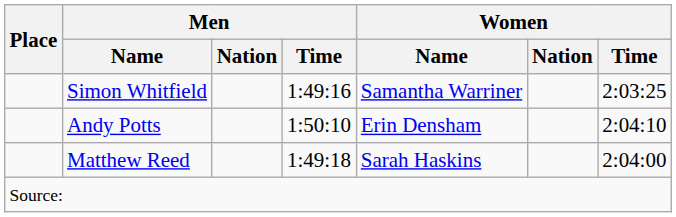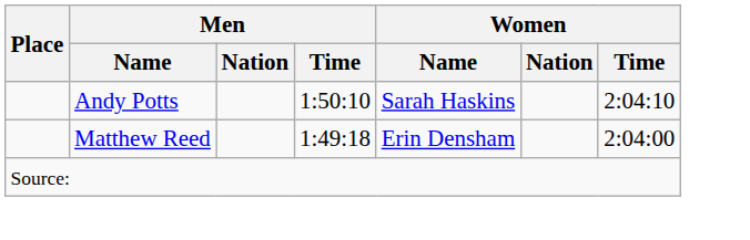- row: Simon Whitfield | 1:49:16 | Samantha Warriner | 2:03:25
Andy Potts | Women / Name: Erin Densham -> Sarah Haskins
Matthew Reed | Women / Name: Sarah Haskins -> Erin Densham
